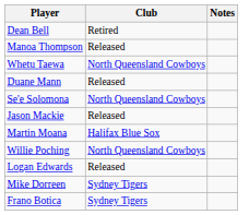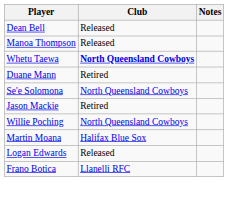Dean Bell | Club: Retired -> Released
Whetu Taewa | Club: normal -> bold
Duane Mann | Club: Released -> Retired
Jason Mackie | Club: Released -> Retired
rows swapped: Martin Moana <-> Willie Poching
- row: Mike Dorreen | Sydney Tigers
Frano Botica | Club: Sydney Tigers -> Llanelli RFC
